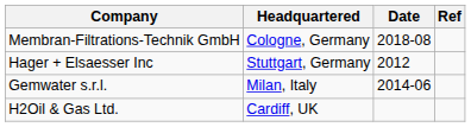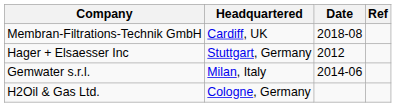Membran-Filtrations-Technik GmbH | Headquartered: Cologne, Germany -> Cardiff, UK
H2Oil & Gas Ltd. | Headquartered: Cardiff, UK -> Cologne, Germany
